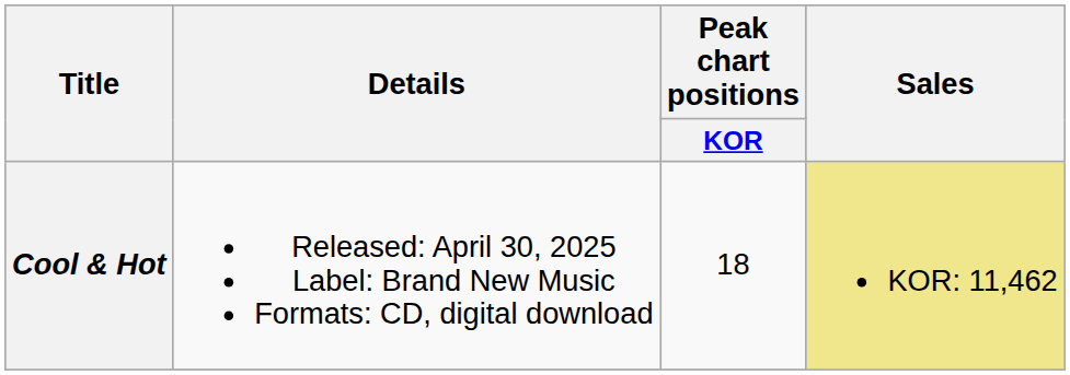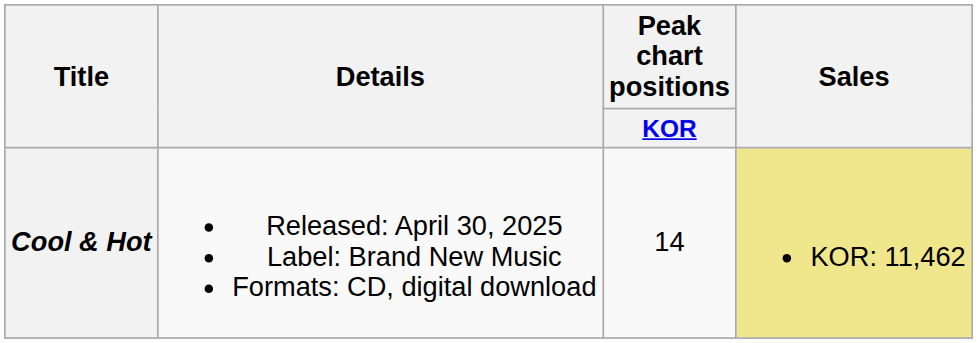Cool & Hot | Peak chart positions / KOR: 18 -> 14
